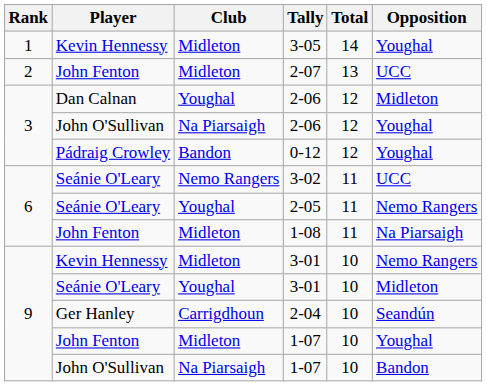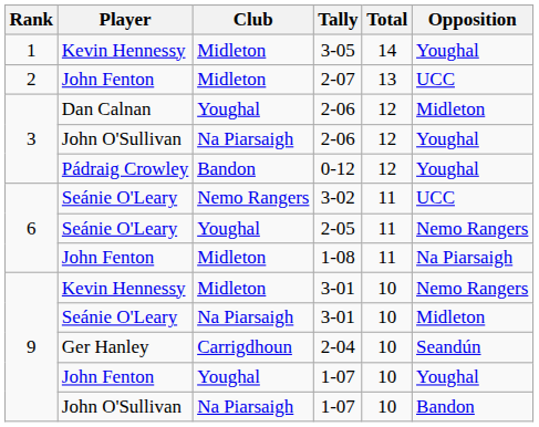Seánie O'Leary / 3-01 | Club: Youghal -> Na Piarsaigh
John Fenton / 1-07 | Club: Midleton -> Youghal
